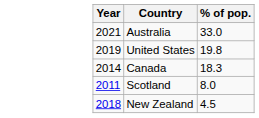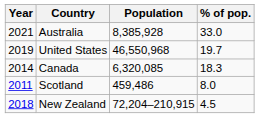+ column: Population | 8,385,928 | 46,550,968 | 6,320,085 | 459,486 | 72,204–210,915
United States | % of pop.: 19.8 -> 19.7
